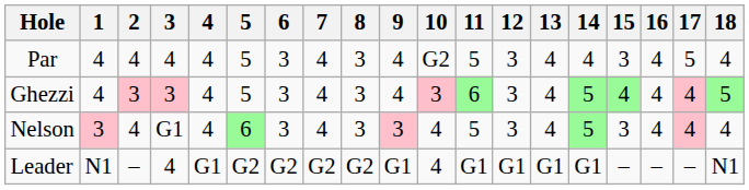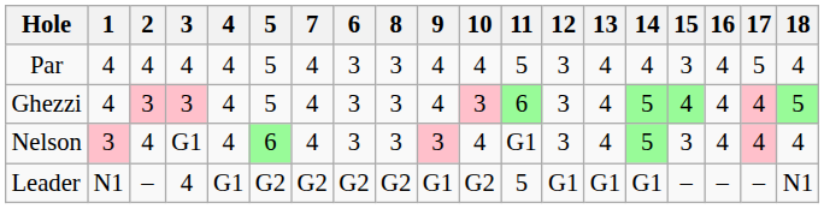columns swapped: 6 <-> 7
Par | 10: G2 -> 4
Nelson | 11: 5 -> G1
Leader | 10: 4 -> G2
Leader | 11: G1 -> 5
